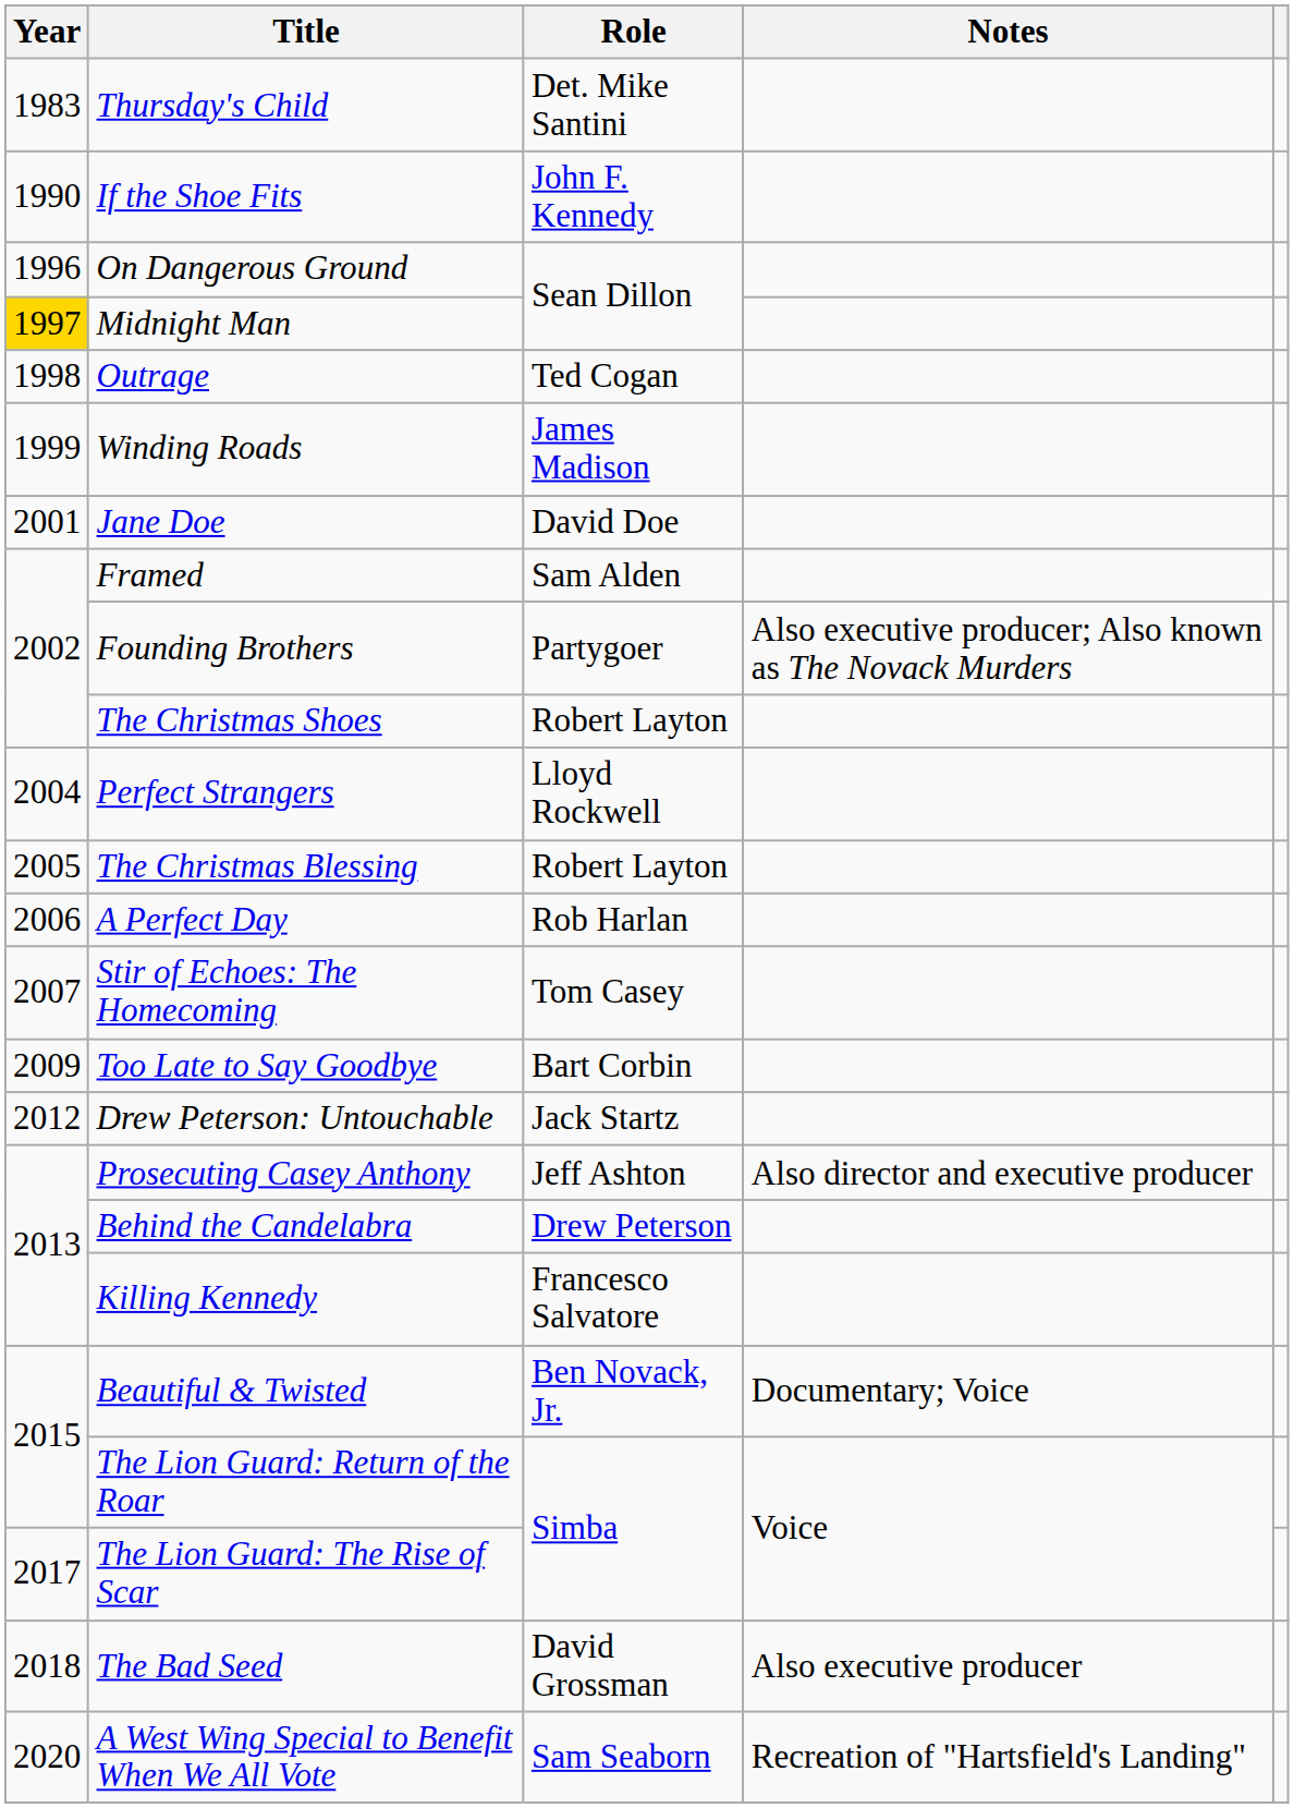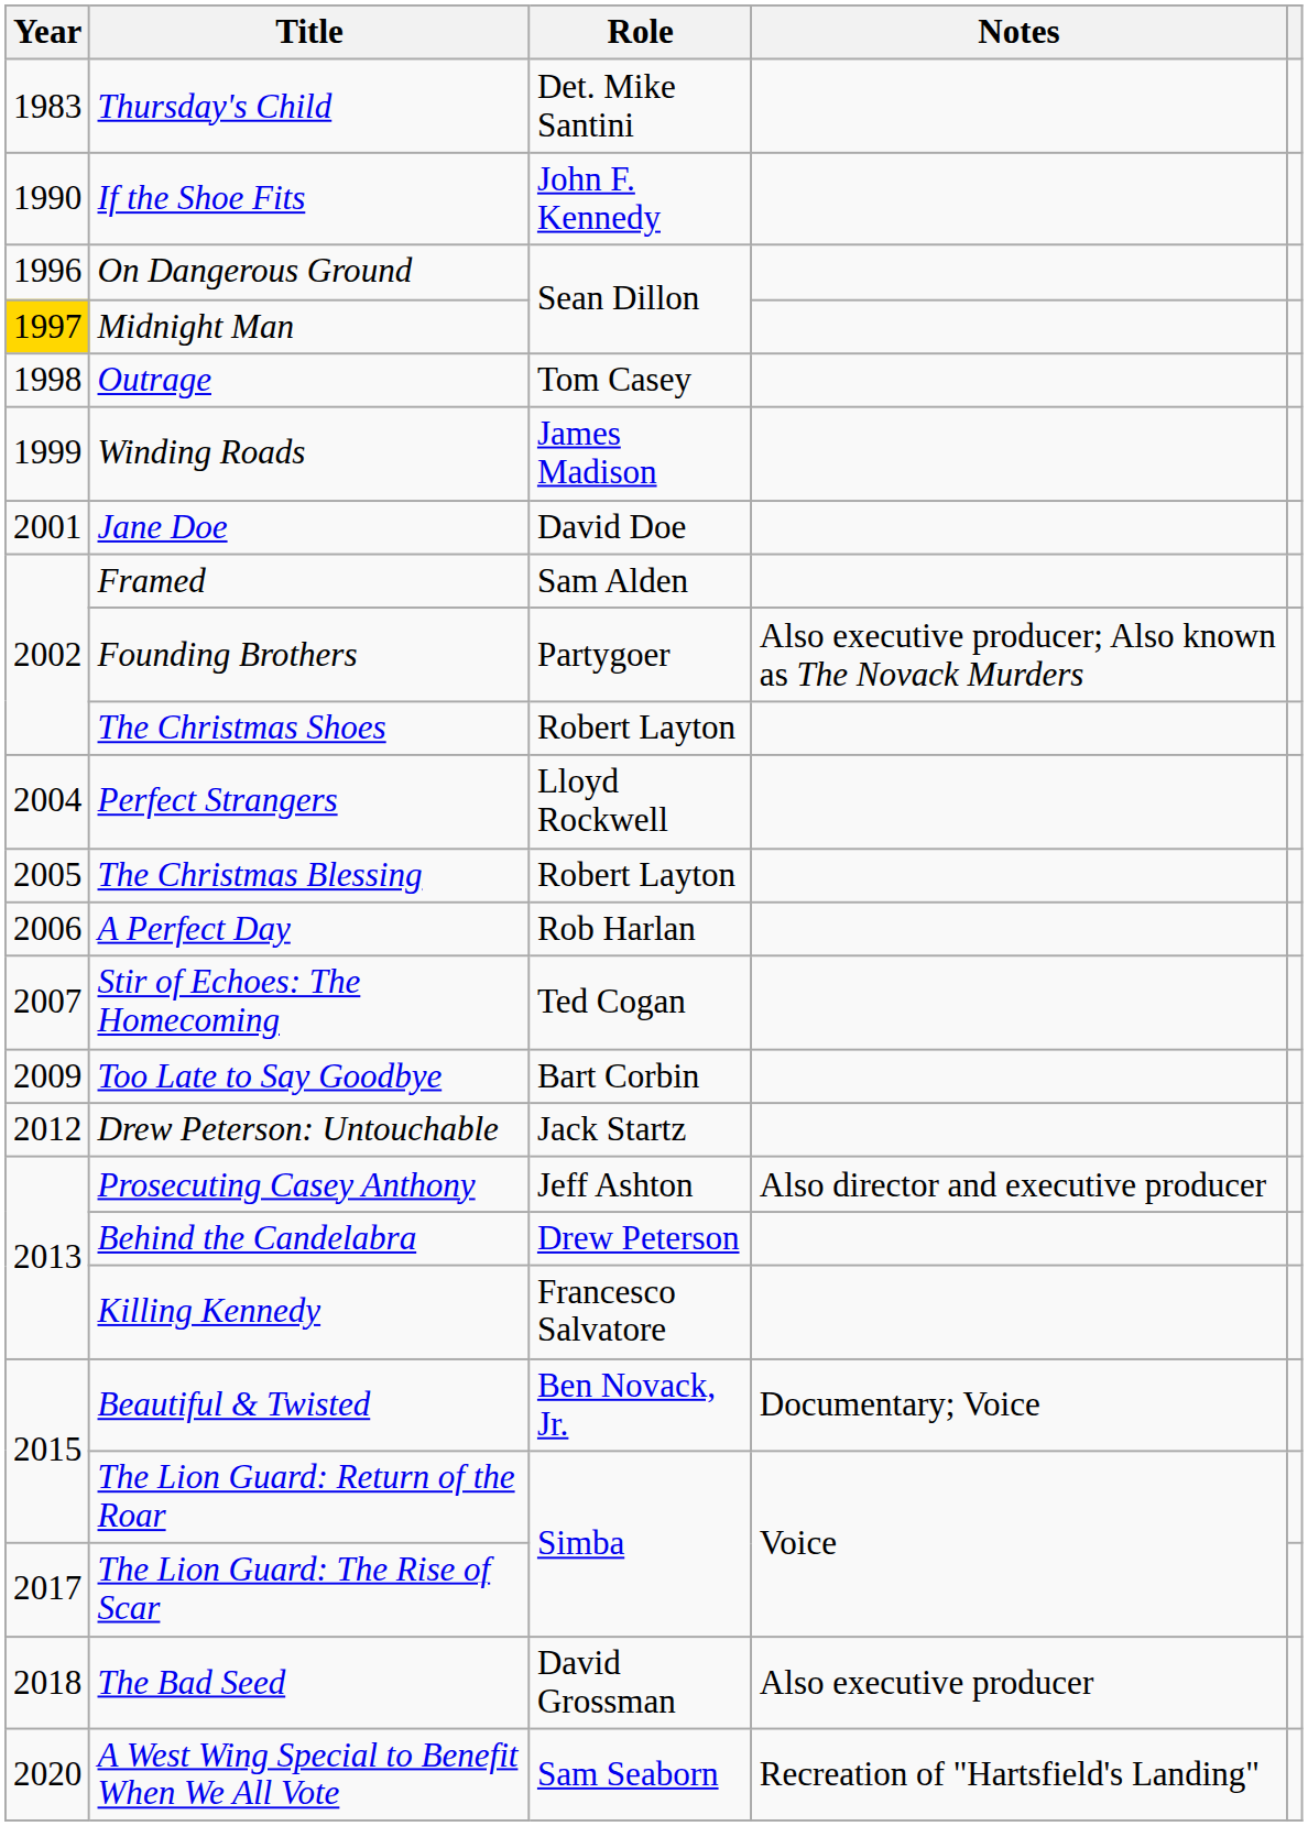Outrage | Role: Ted Cogan -> Tom Casey
Stir of Echoes: The Homecoming | Role: Tom Casey -> Ted Cogan
